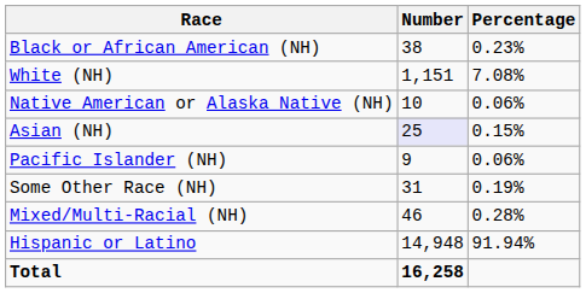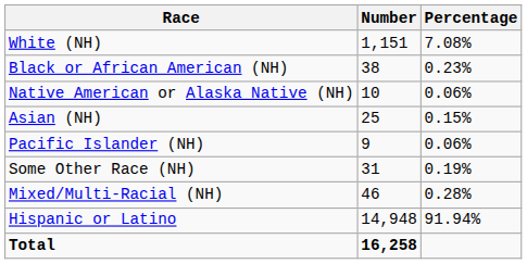rows swapped: White (NH) <-> Black or African American (NH)
Asian (NH) | Number: lavender background -> no background
